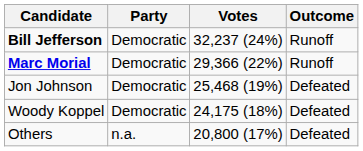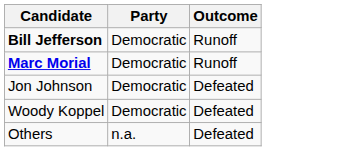- column: Votes | 32,237 (24%) | 29,366 (22%) | 25,468 (19%) | 24,175 (18%) | 20,800 (17%)
